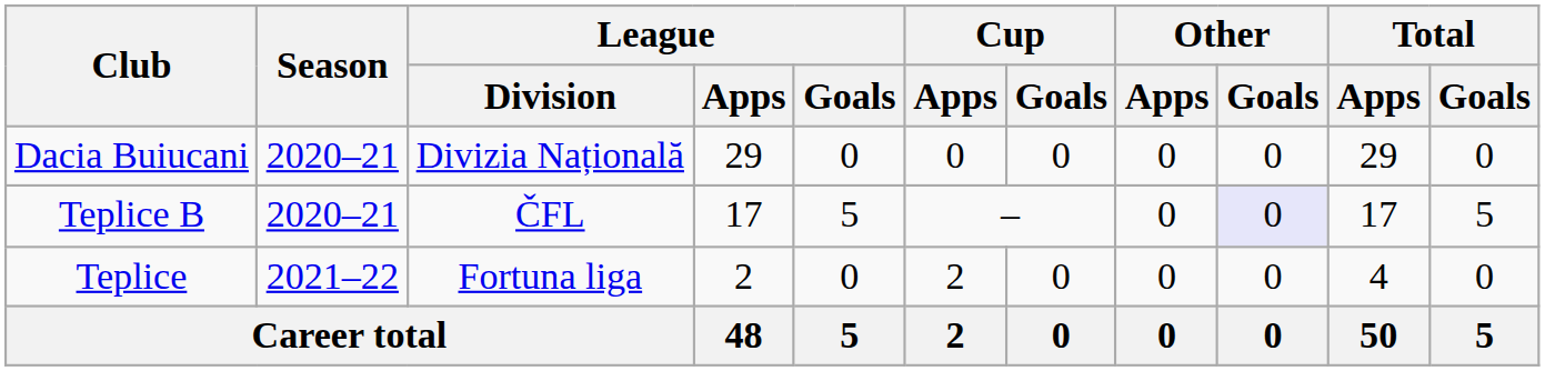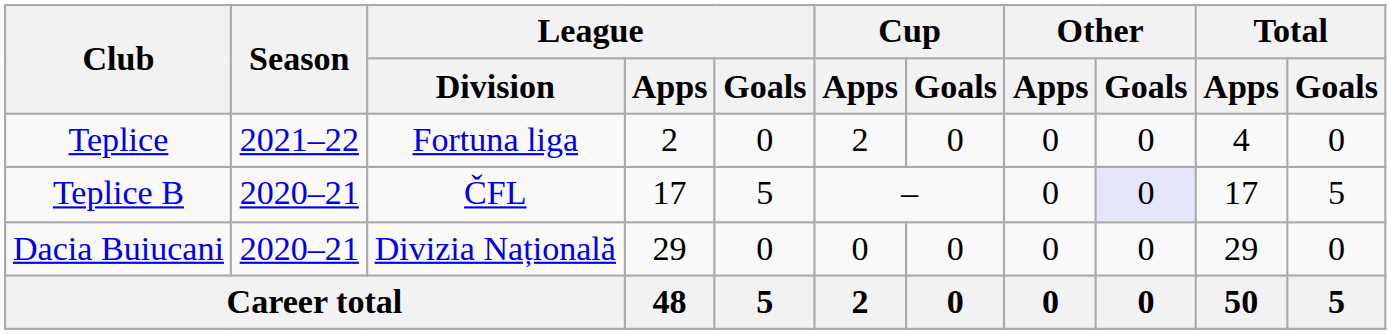rows swapped: Dacia Buiucani <-> Teplice
